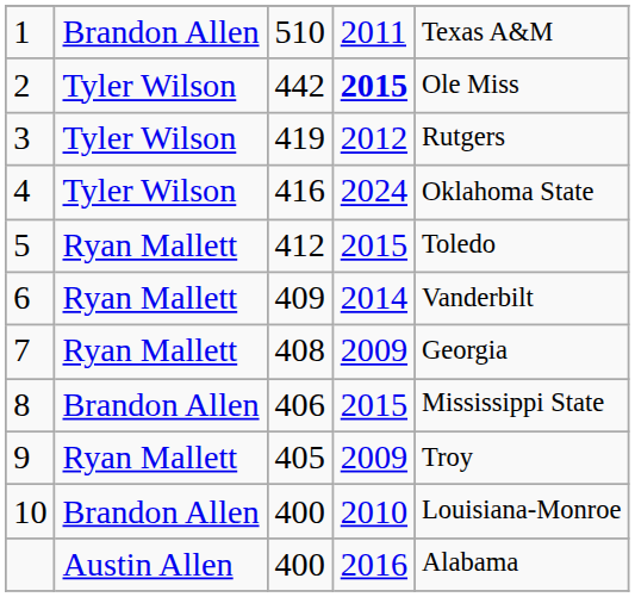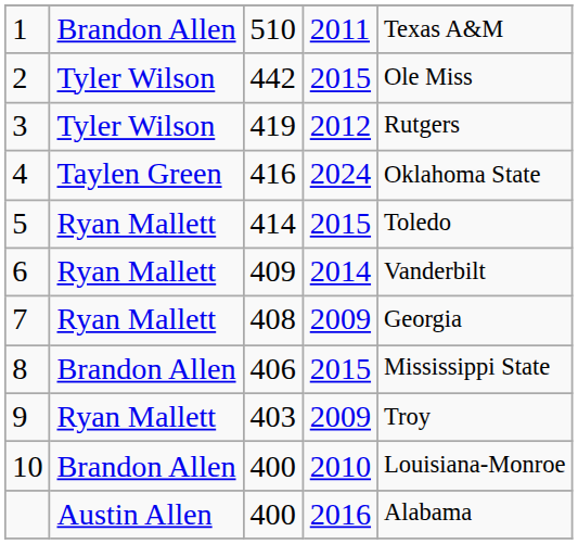2 | column 4: bold -> normal
4 | column 2: Tyler Wilson -> Taylen Green
5 | column 3: 412 -> 414
9 | column 3: 405 -> 403
